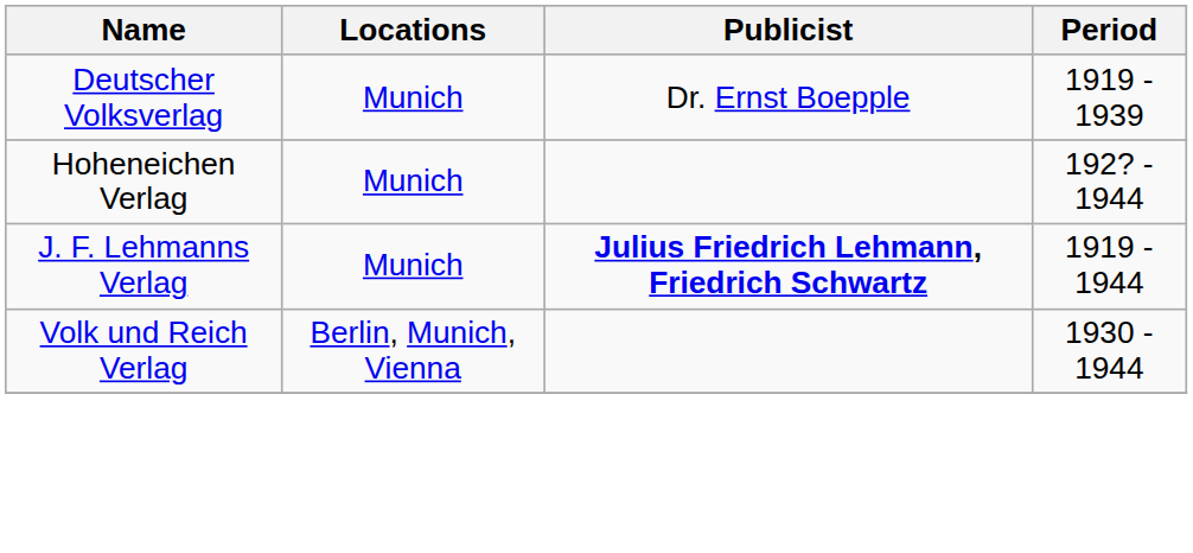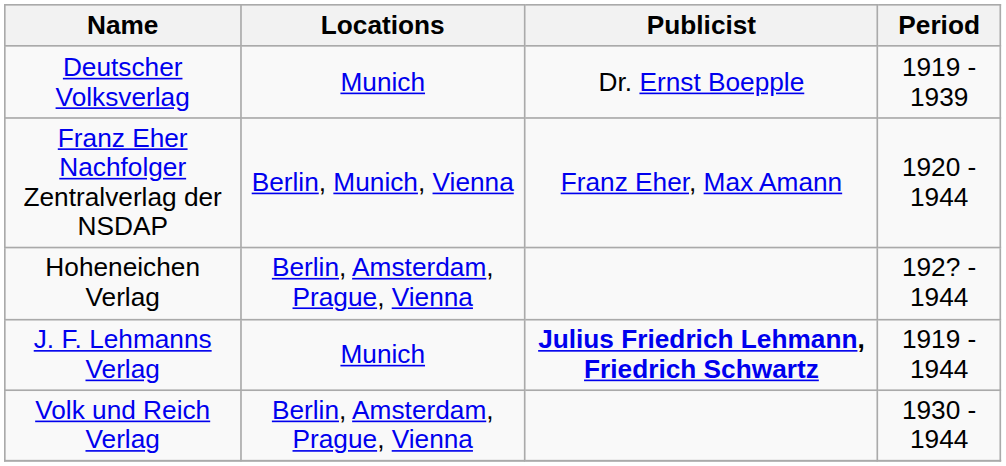+ row: Franz Eher Nachfolger Zentralverlag der NSDAP | Berlin, Munich, Vienna | Franz Eher, Max Amann | 1920 - 1944
Hoheneichen Verlag | Locations: Munich -> Berlin, Amsterdam, Prague, Vienna
Volk und Reich Verlag | Locations: Berlin, Munich, Vienna -> Berlin, Amsterdam, Prague, Vienna
